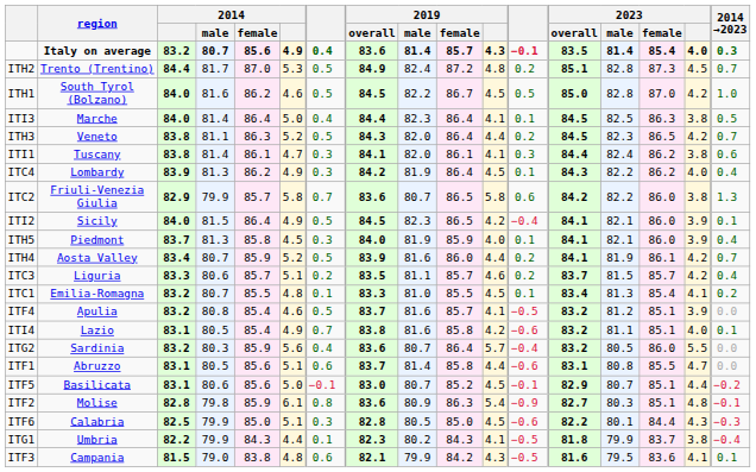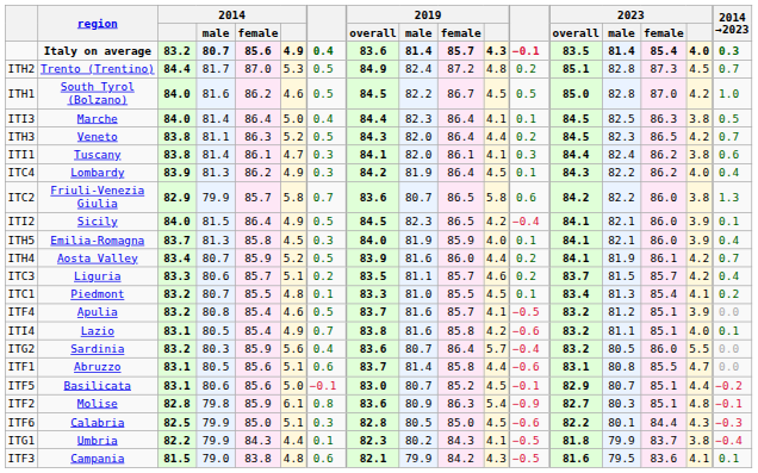ITH5 | region: Piedmont -> Emilia-Romagna
ITC1 | region: Emilia-Romagna -> Piedmont
